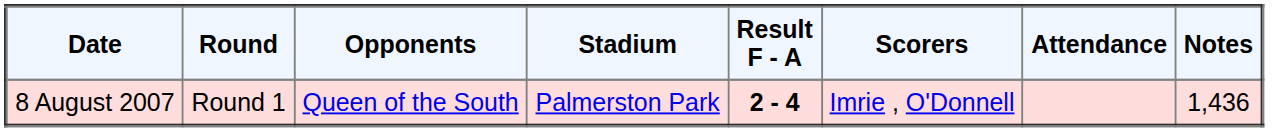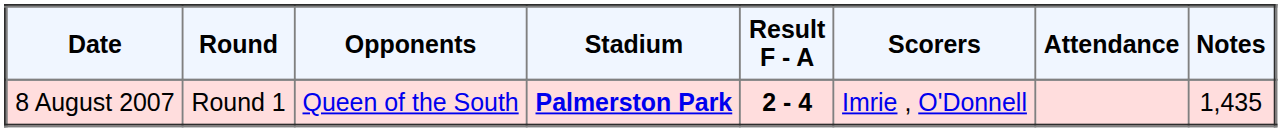8 August 2007 | Stadium: normal -> bold
8 August 2007 | Notes: 1,436 -> 1,435
